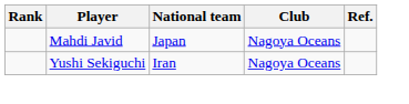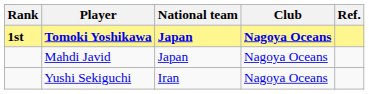+ row: 1st | Tomoki Yoshikawa | Japan | Nagoya Oceans
